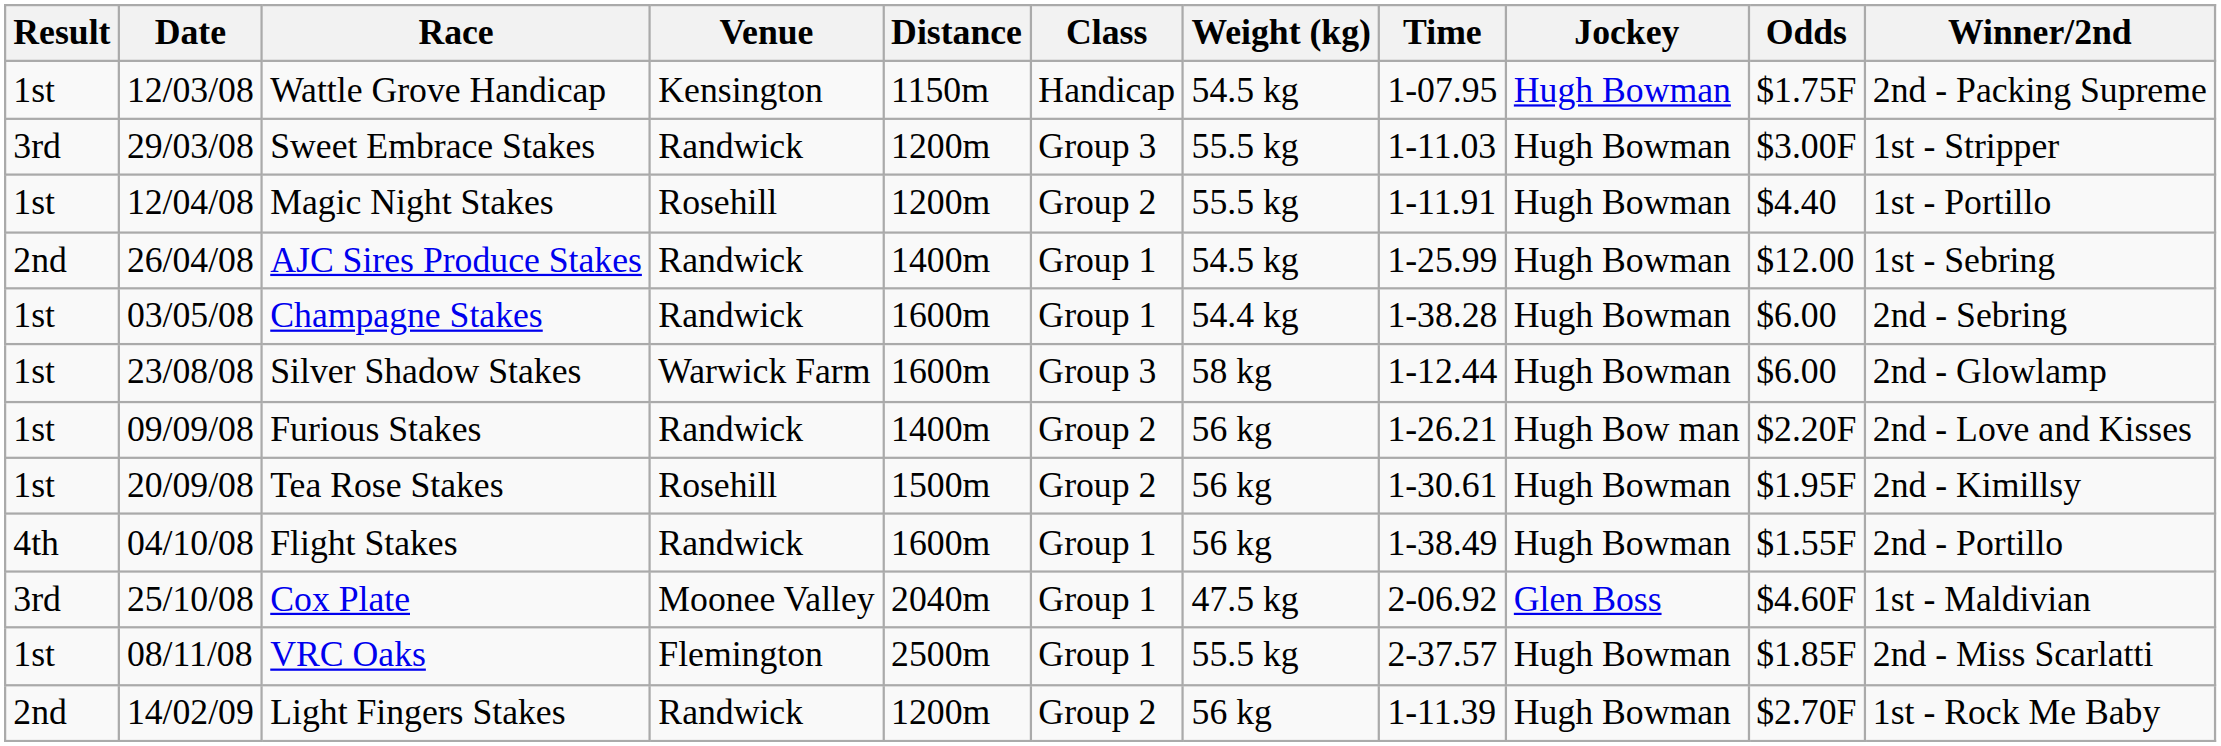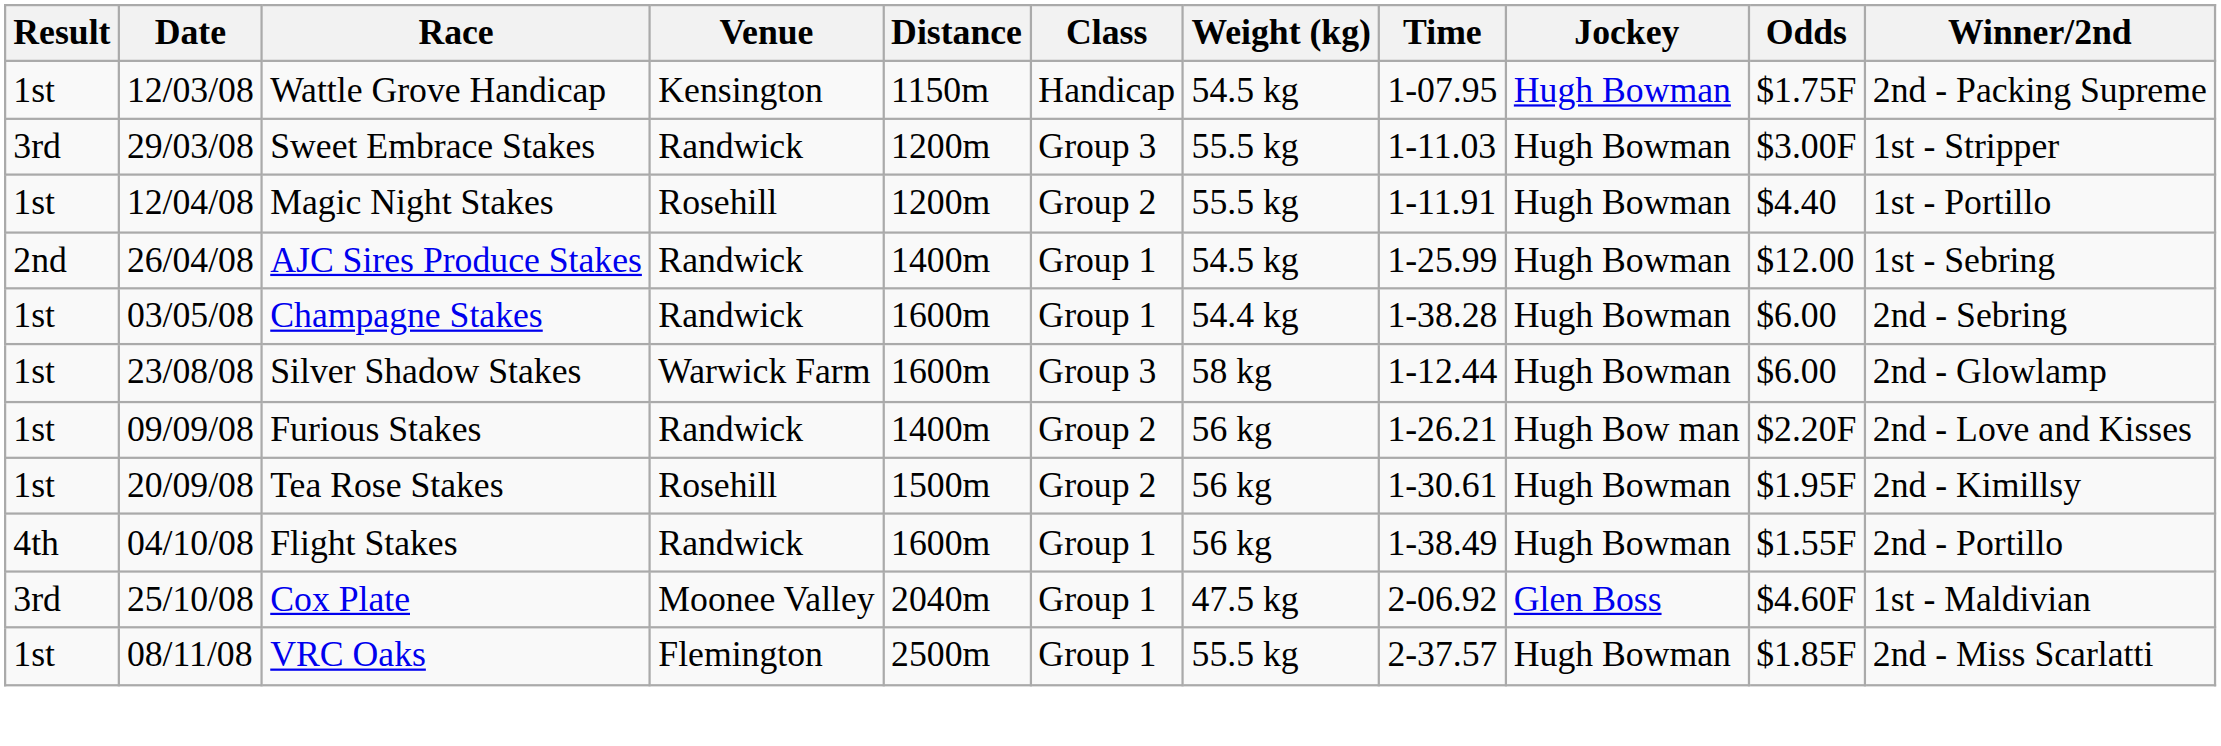- row: 2nd | 14/02/09 | Light Fingers Stakes | Randwick | 1200m | Group 2 | 56 kg | 1-11.39 | Hugh Bowman | $2.70F | 1st - Rock Me Baby
